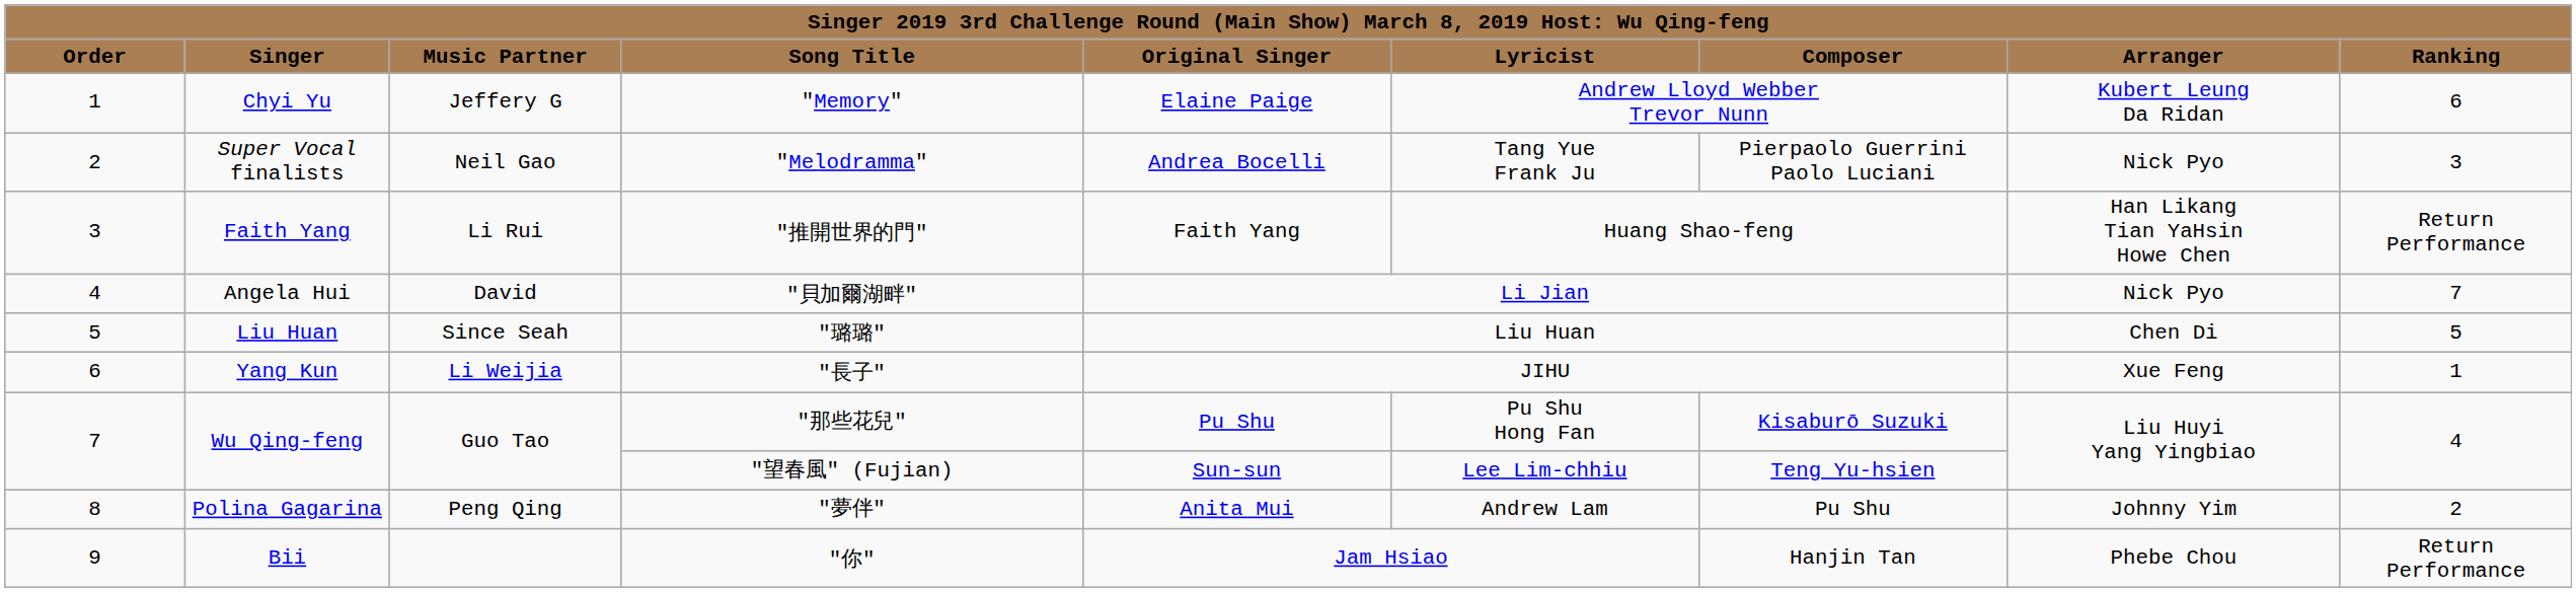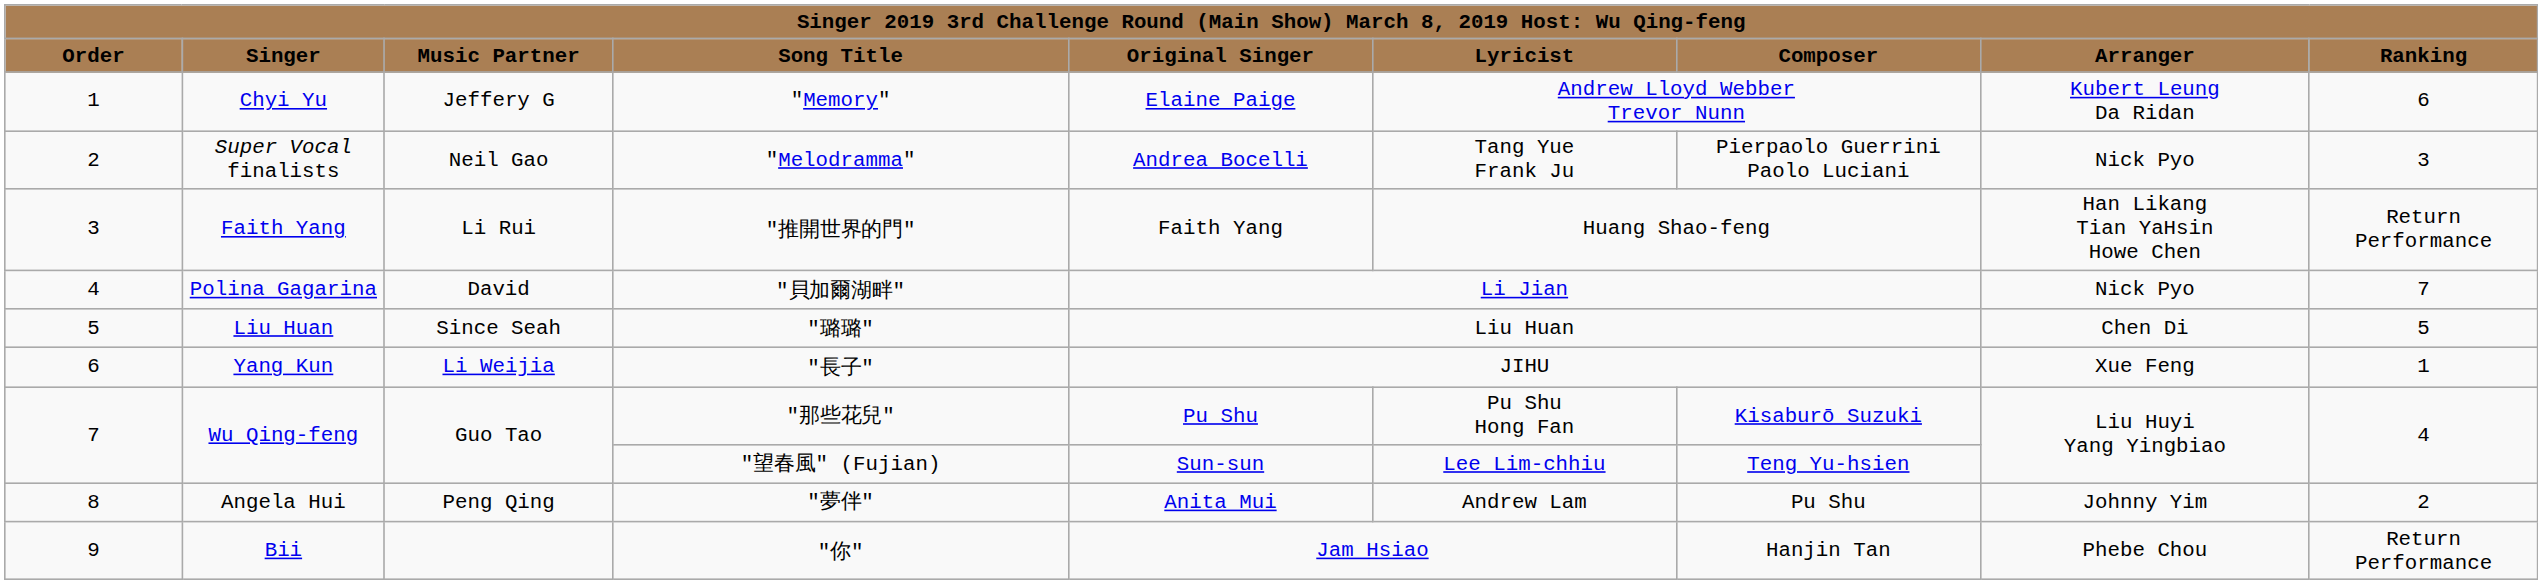"貝加爾湖畔" | column 2: Angela Hui -> Polina Gagarina
"夢伴" | column 2: Polina Gagarina -> Angela Hui
